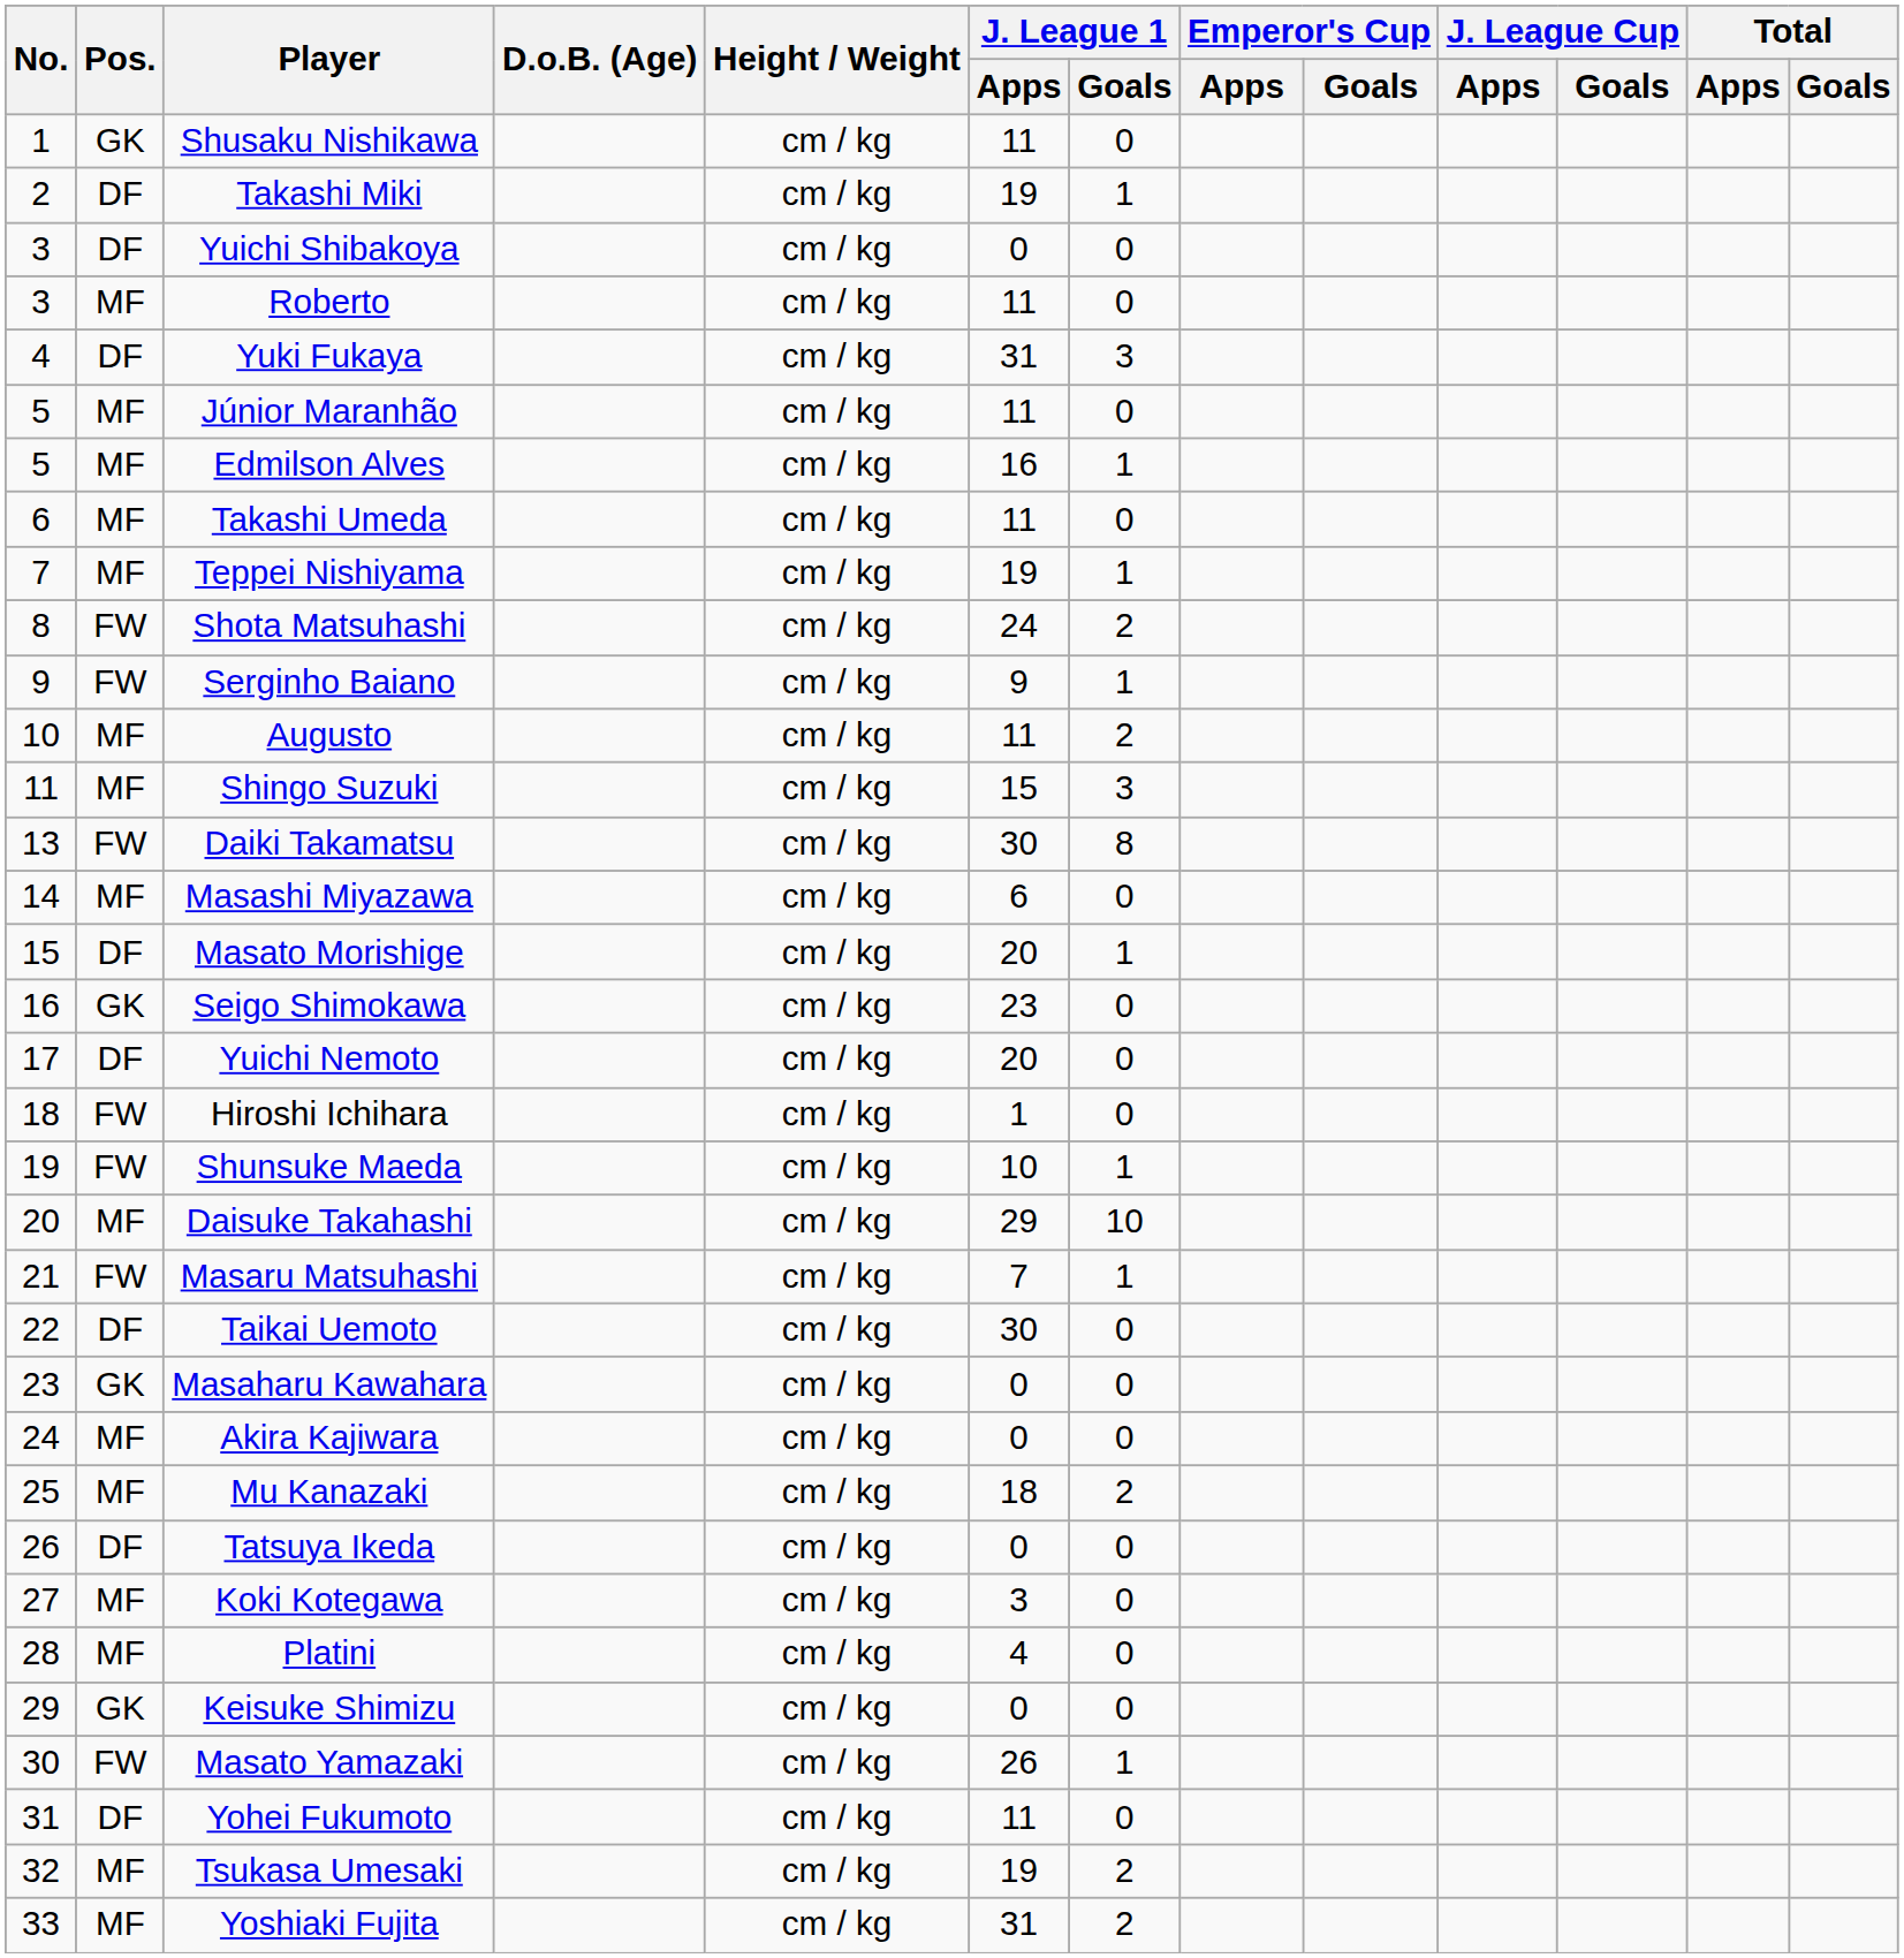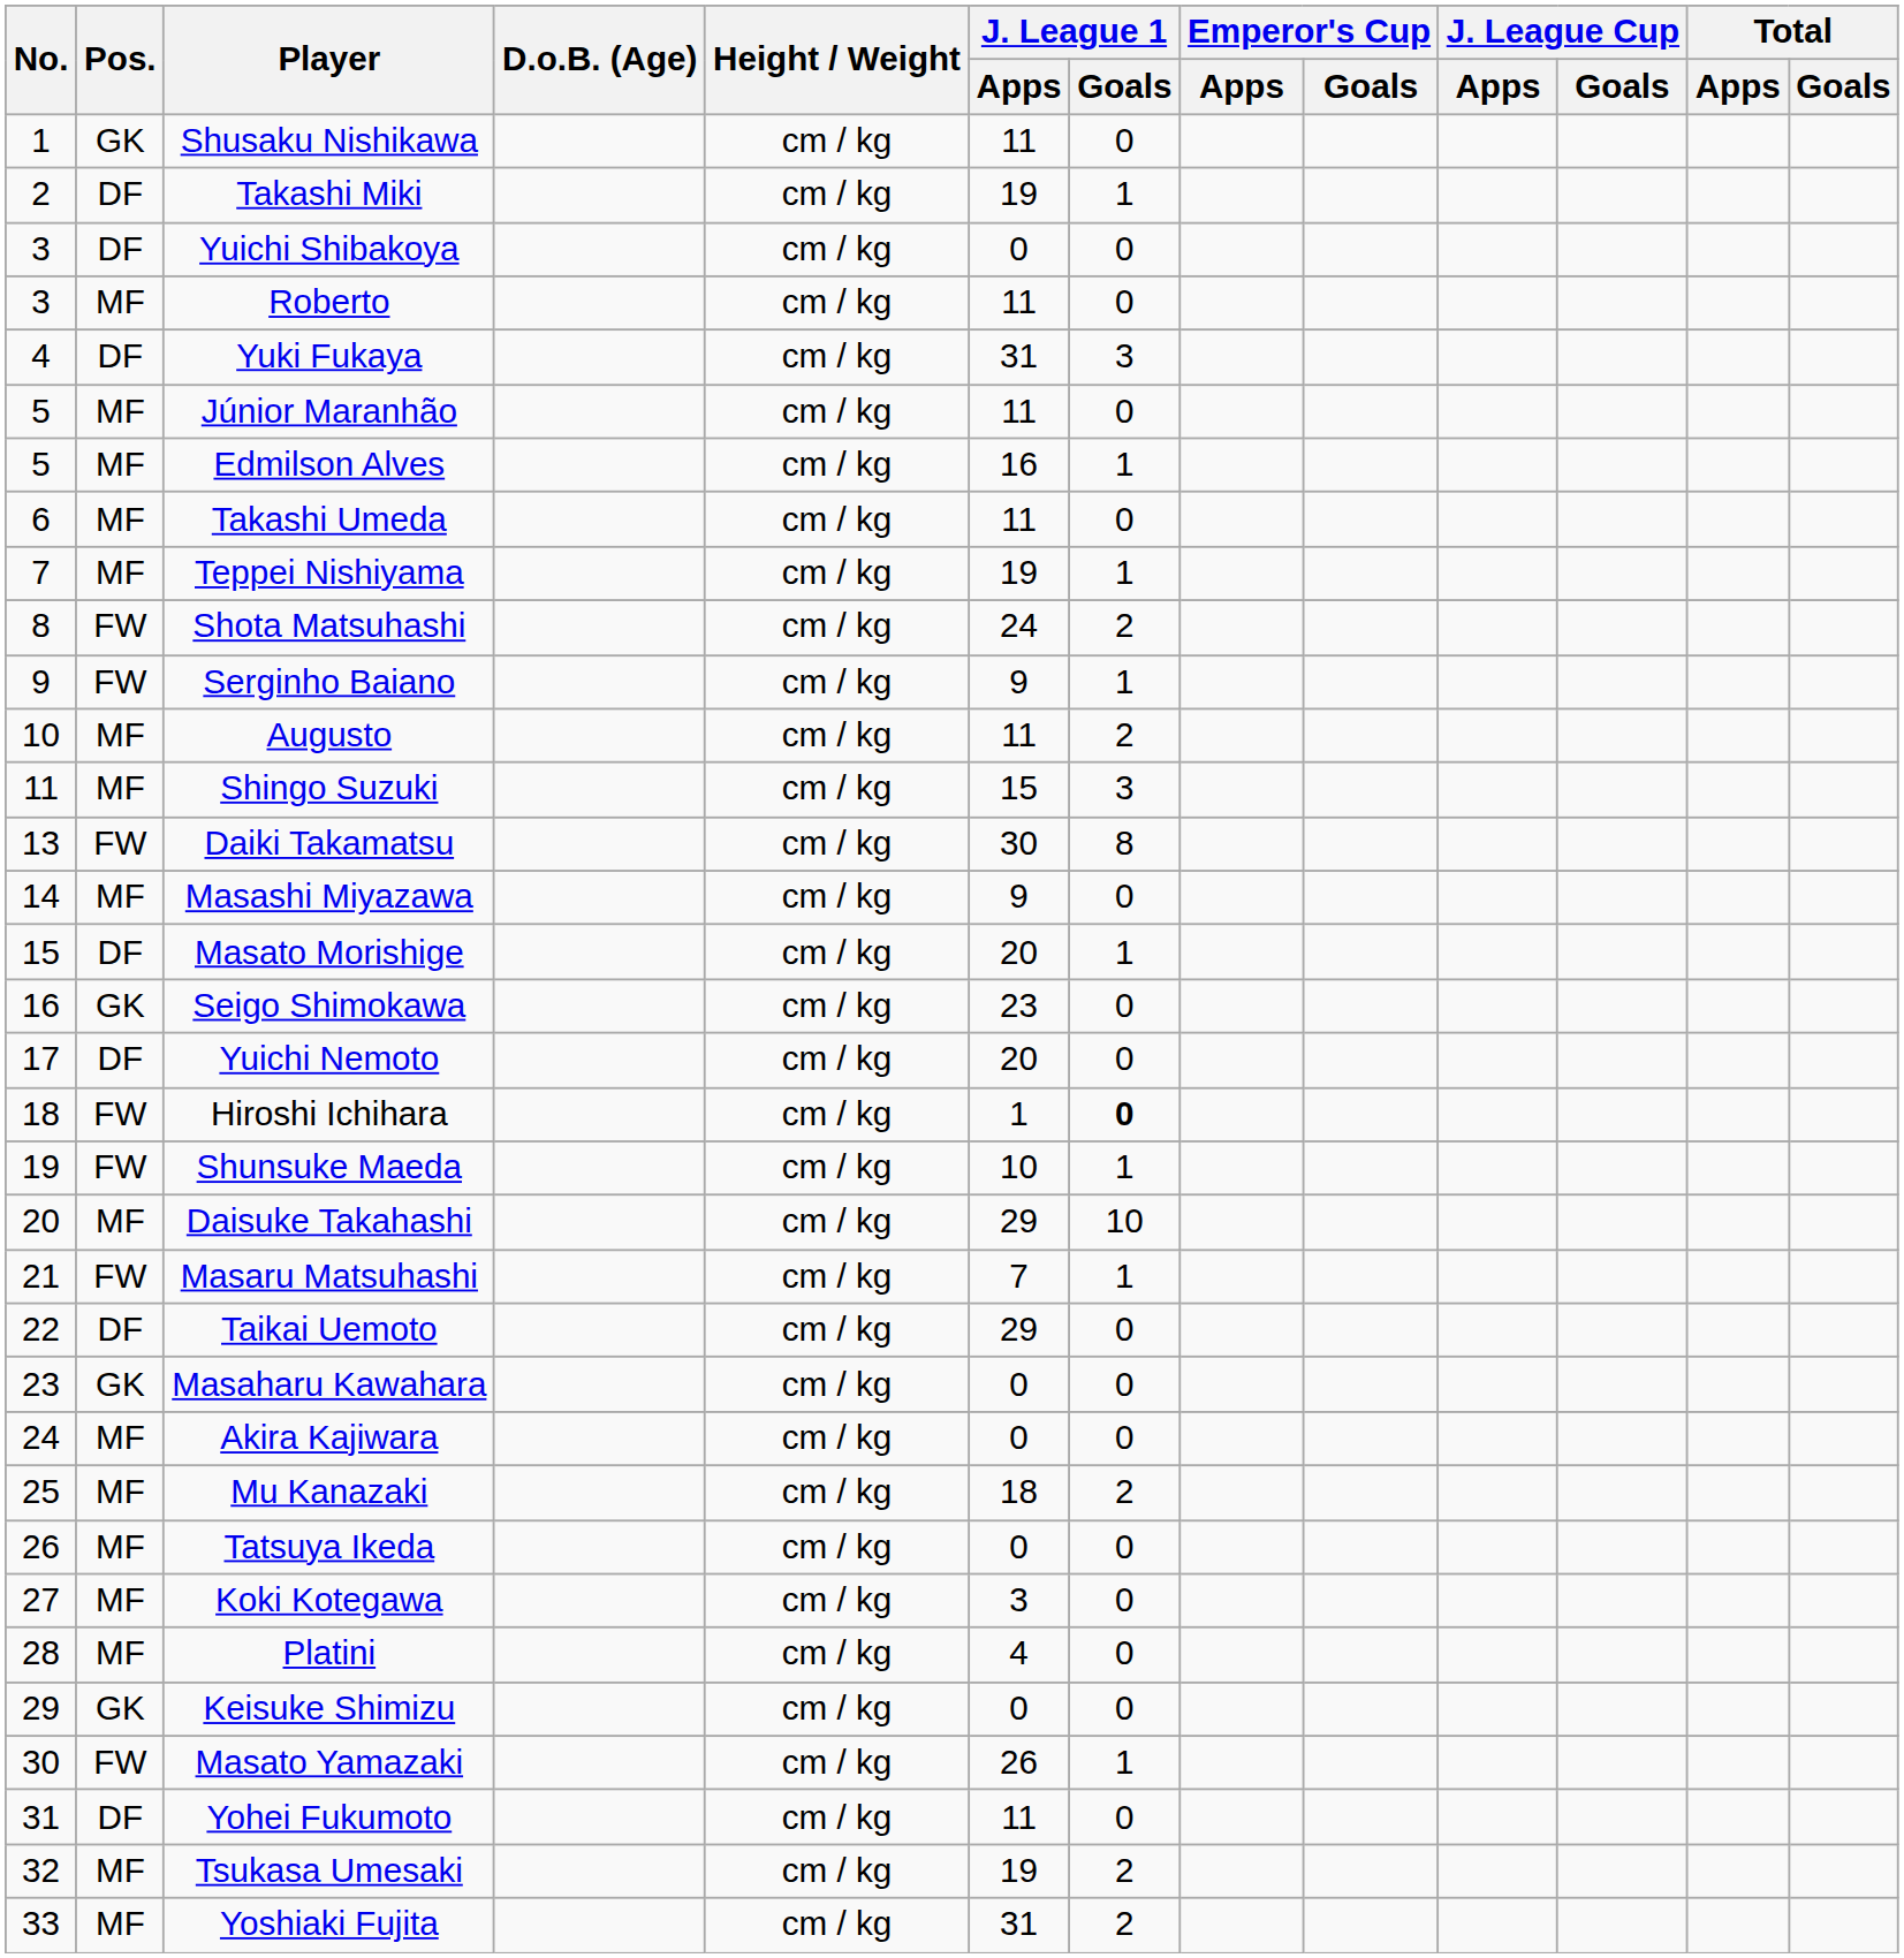Masashi Miyazawa | J. League 1 / Apps: 6 -> 9
Hiroshi Ichihara | J. League 1 / Goals: normal -> bold
Taikai Uemoto | J. League 1 / Apps: 30 -> 29
Tatsuya Ikeda | Pos.: DF -> MF
